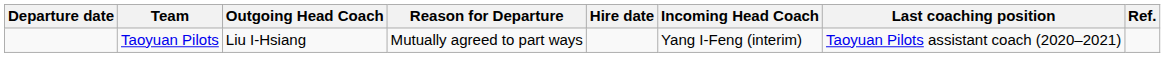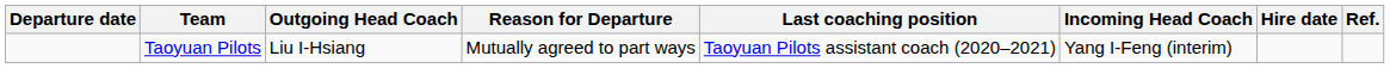columns swapped: Hire date <-> Last coaching position
